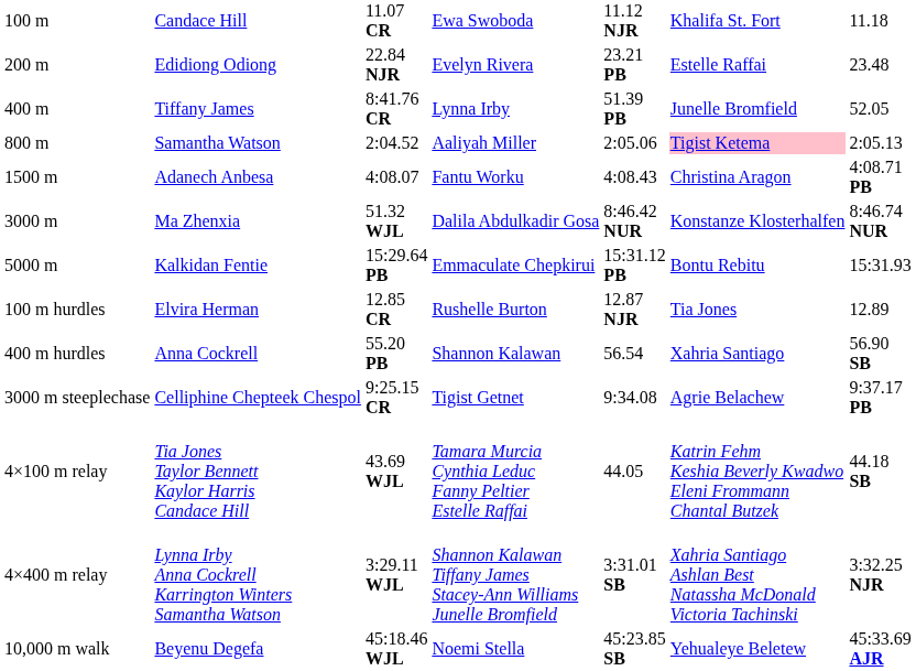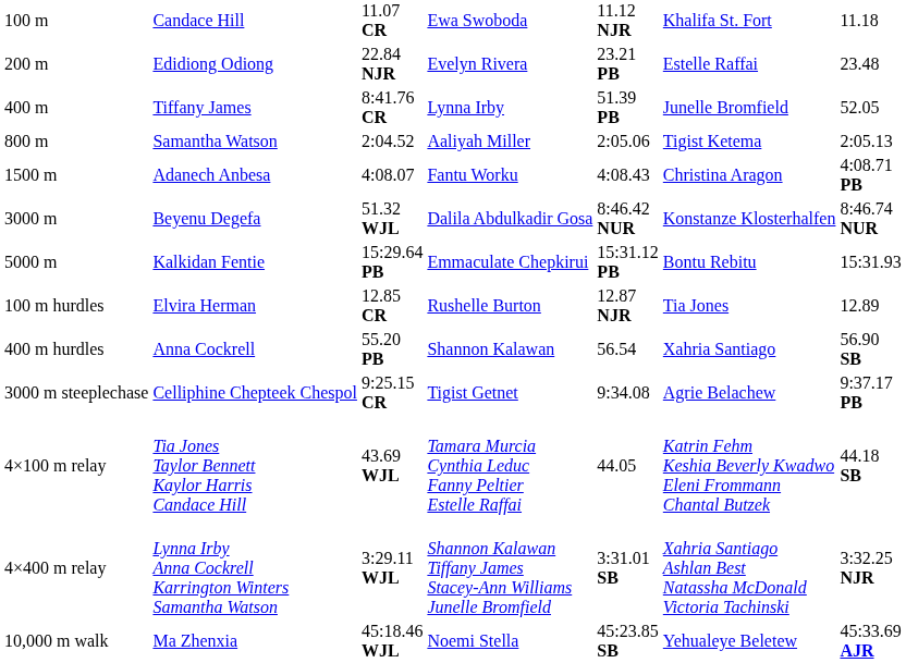800 m | column 6: pink background -> no background
3000 m | column 2: Ma Zhenxia -> Beyenu Degefa
10,000 m walk | column 2: Beyenu Degefa -> Ma Zhenxia
